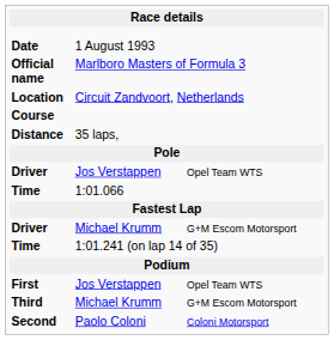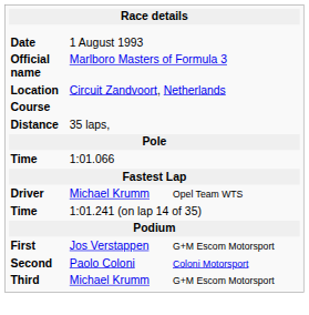- row: Driver | Jos Verstappen | Opel Team WTS
Driver / Michael Krumm | column 3: G+M Escom Motorsport -> Opel Team WTS
First | column 3: Opel Team WTS -> G+M Escom Motorsport
rows swapped: Second <-> Third
